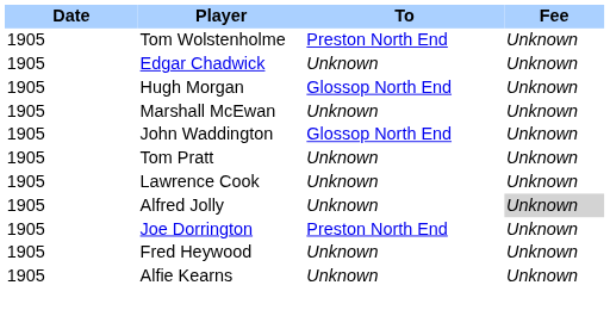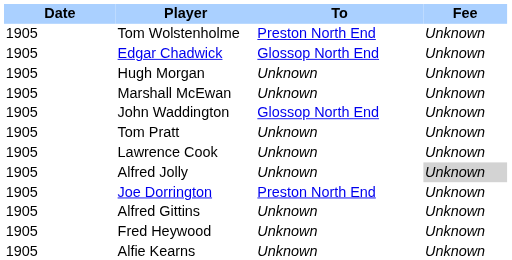Edgar Chadwick | To: Unknown -> Glossop North End
Hugh Morgan | To: Glossop North End -> Unknown
+ row: 1905 | Alfred Gittins | Unknown | Unknown
